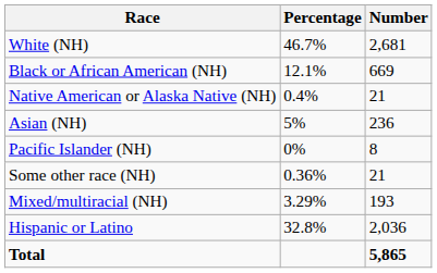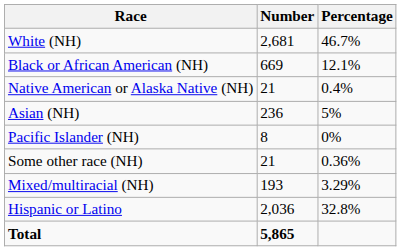columns swapped: Number <-> Percentage
